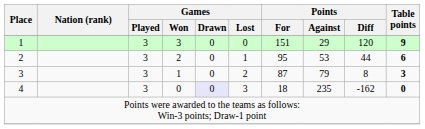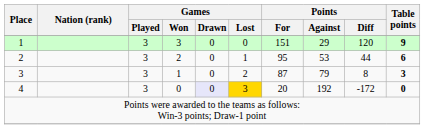4 | Games / Lost: no background -> gold background
4 | Points / For: 18 -> 20
4 | Points / Against: 235 -> 192
4 | Points / Diff: -162 -> -172
